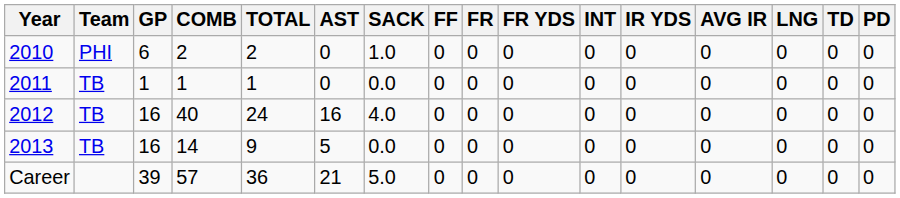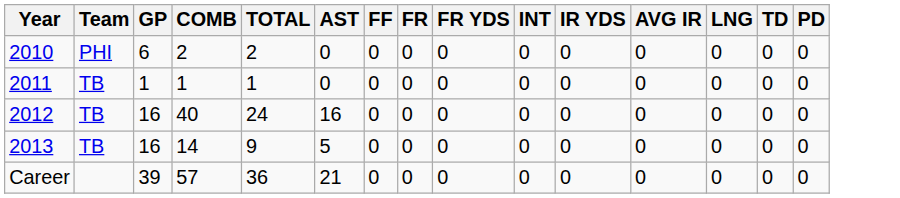- column: SACK | 1.0 | 0.0 | 4.0 | 0.0 | 5.0
